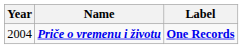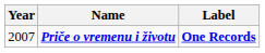Priče o vremenu i životu | Year: 2004 -> 2007
